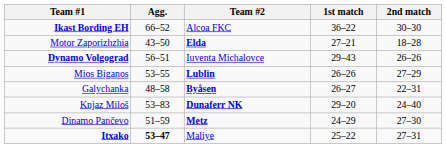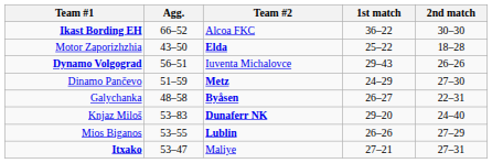Motor Zaporizhzhia | 1st match: 27–21 -> 25–22
rows swapped: Mios Biganos <-> Dinamo Pančevo
Itxako | Agg.: bold -> normal
Itxako | 1st match: 25–22 -> 27–21
